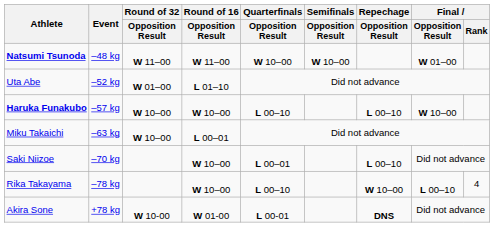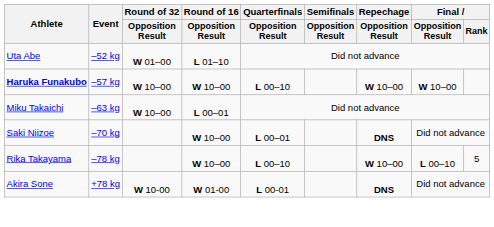- row: Natsumi Tsunoda | –48 kg | W 11–00 | W 11–00 | W 10–00 | W 10–00 | W 01–00
Haruka Funakubo | Repechage / Opposition Result: L 00–10 -> W 10–00
Saki Niizoe | Repechage / Opposition Result: L 00–10 -> DNS
Rika Takayama | Final / Rank: 4 -> 5
